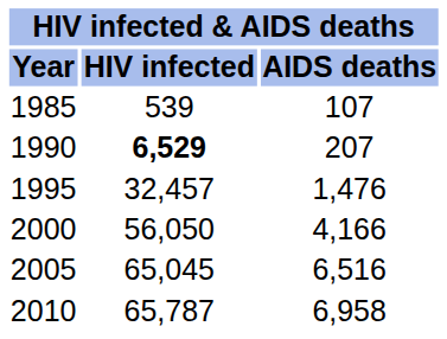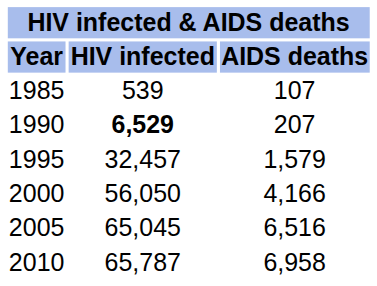1995 | AIDS deaths: 1,476 -> 1,579
